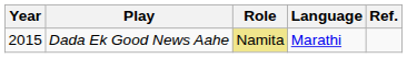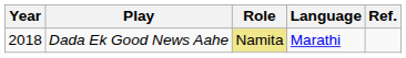Dada Ek Good News Aahe | Year: 2015 -> 2018
